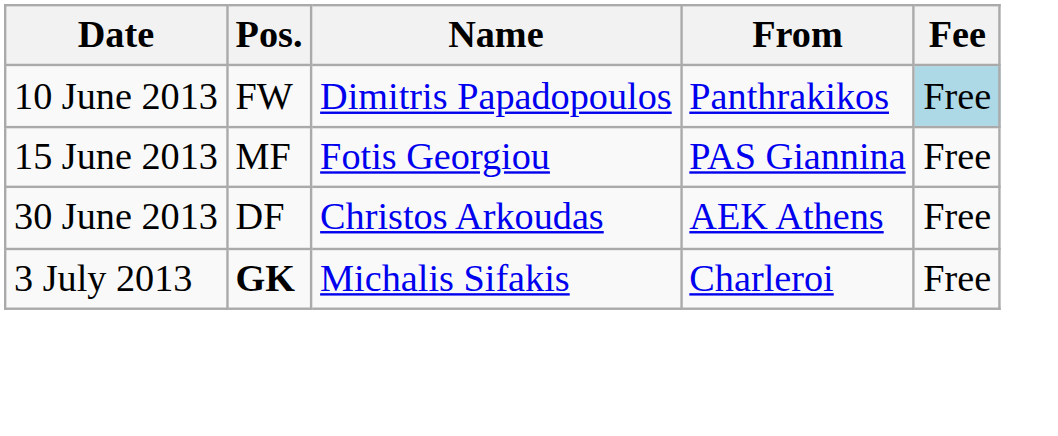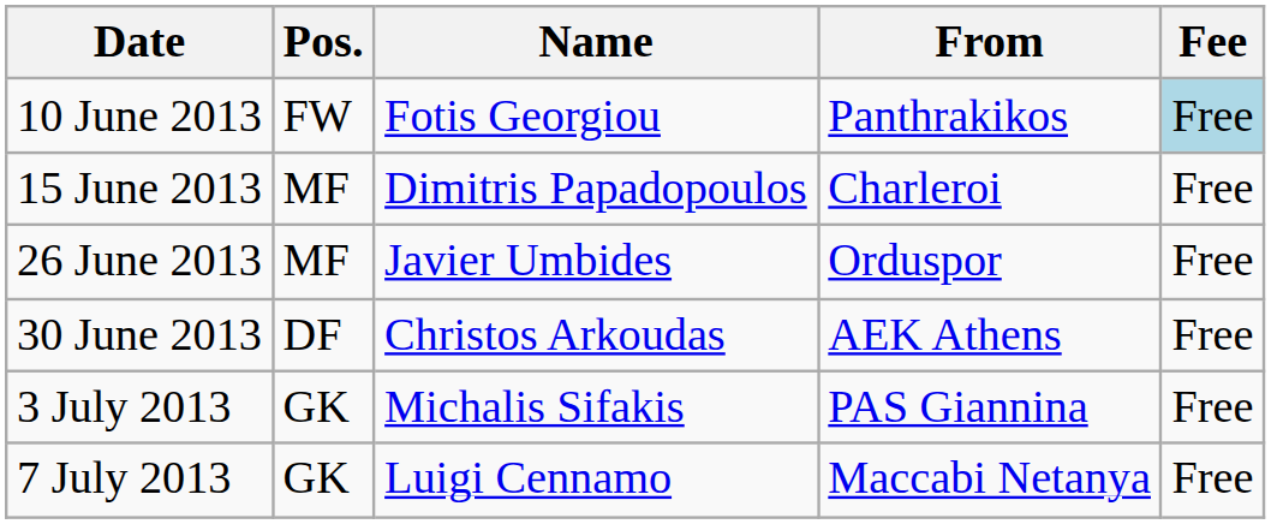10 June 2013 | Name: Dimitris Papadopoulos -> Fotis Georgiou
15 June 2013 | Name: Fotis Georgiou -> Dimitris Papadopoulos
15 June 2013 | From: PAS Giannina -> Charleroi
+ row: 26 June 2013 | MF | Javier Umbides | Orduspor | Free
3 July 2013 | Pos.: bold -> normal
3 July 2013 | From: Charleroi -> PAS Giannina
+ row: 7 July 2013 | GK | Luigi Cennamo | Maccabi Netanya | Free
